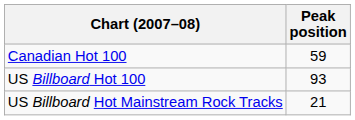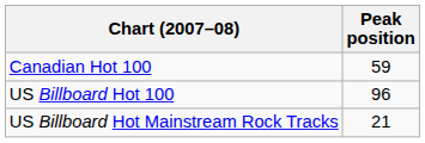US Billboard Hot 100 | Peak position: 93 -> 96
